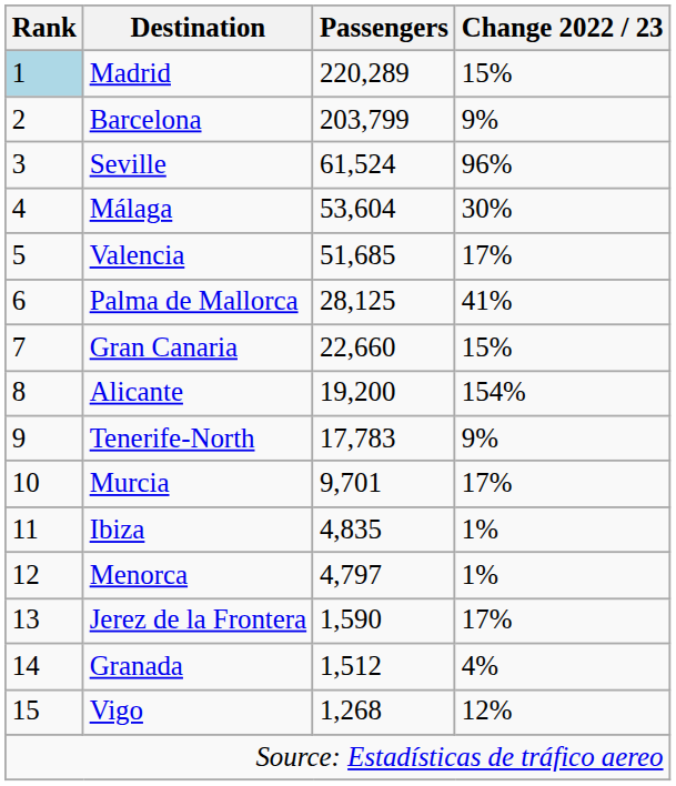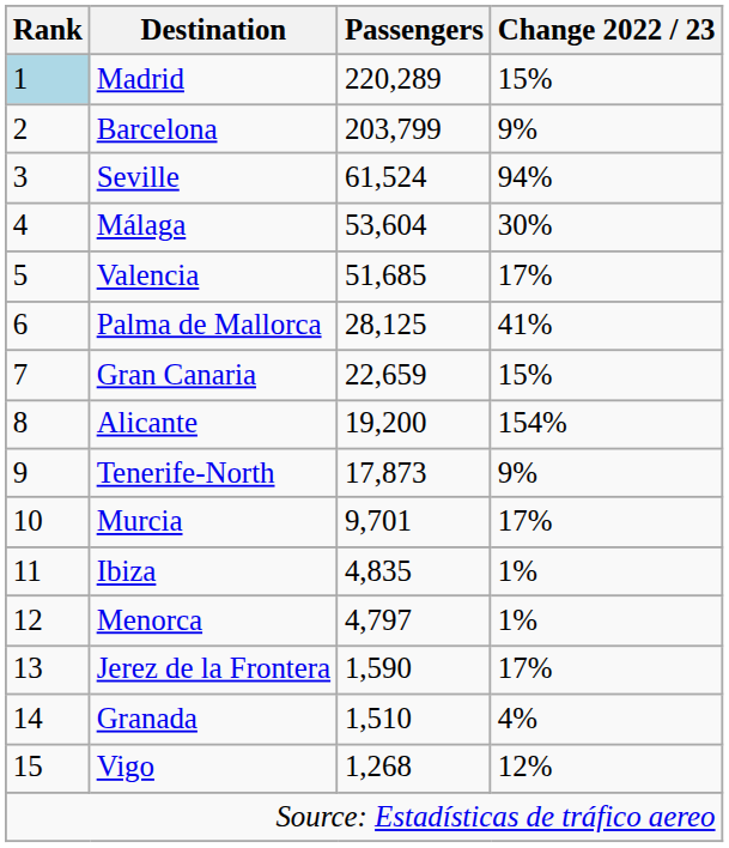Seville | Change 2022 / 23: 96% -> 94%
Gran Canaria | Passengers: 22,660 -> 22,659
Tenerife-North | Passengers: 17,783 -> 17,873
Granada | Passengers: 1,512 -> 1,510
